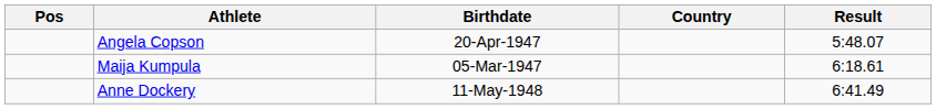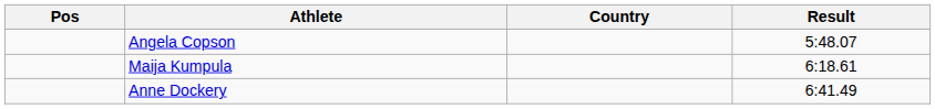- column: Birthdate | 20-Apr-1947 | 05-Mar-1947 | 11-May-1948
